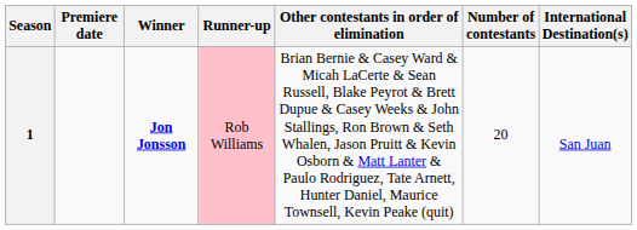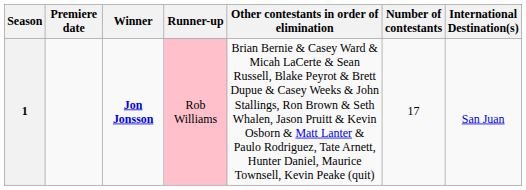1 | Number of contestants: 20 -> 17
